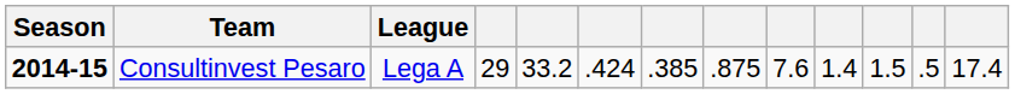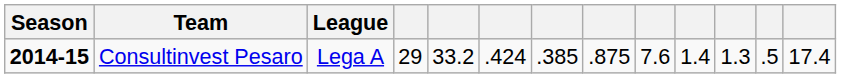Consultinvest Pesaro | column 11: 1.5 -> 1.3
